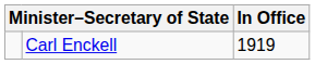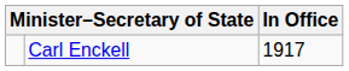Carl Enckell | In Office: 1919 -> 1917
